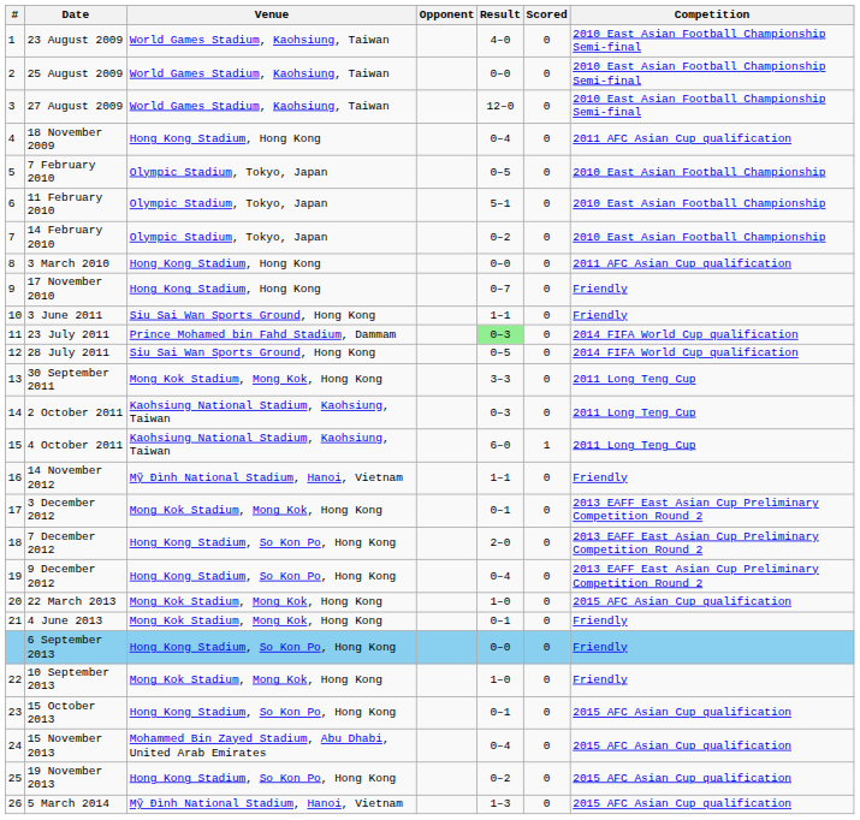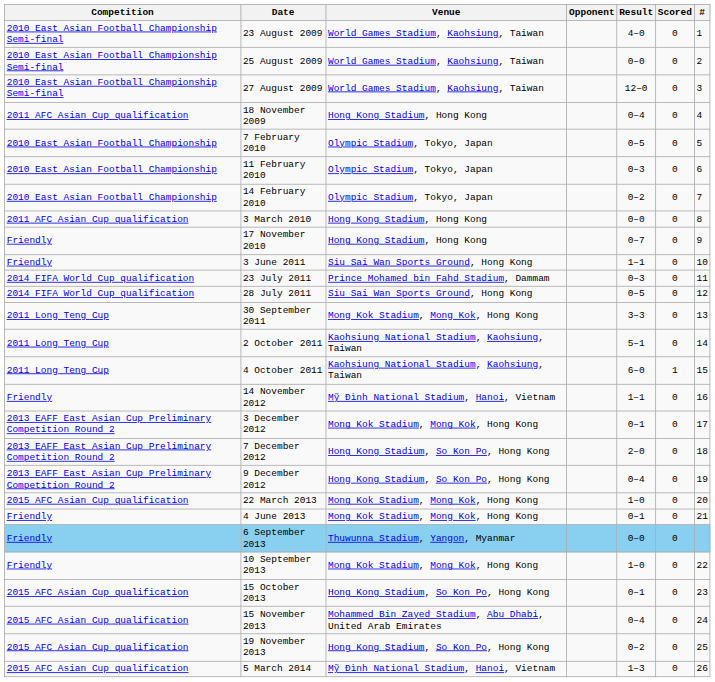columns swapped: # <-> Competition
11 February 2010 | Result: 5–1 -> 0–3
23 July 2011 | Result: lightgreen background -> no background
2 October 2011 | Result: 0–3 -> 5–1
6 September 2013 | Venue: Hong Kong Stadium, So Kon Po, Hong Kong -> Thuwunna Stadium, Yangon, Myanmar
